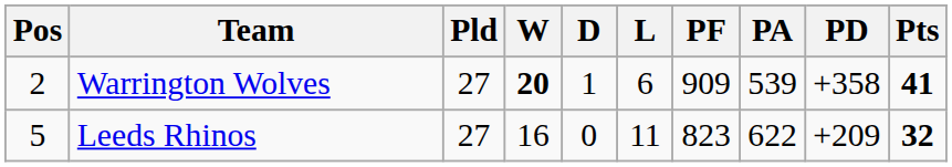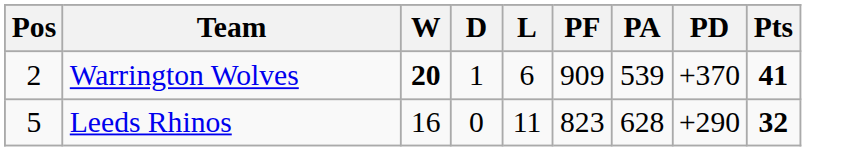- column: Pld | 27 | 27
Warrington Wolves | PD: +358 -> +370
Leeds Rhinos | PA: 622 -> 628
Leeds Rhinos | PD: +209 -> +290
